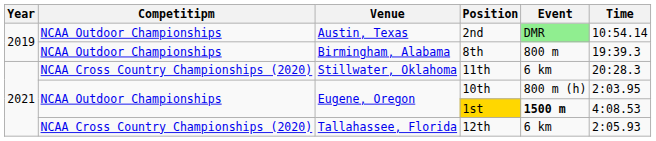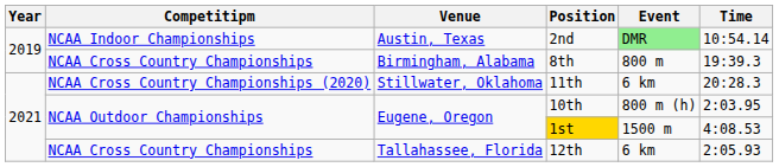2nd | Competitipm: NCAA Outdoor Championships -> NCAA Indoor Championships
8th | Competitipm: NCAA Outdoor Championships -> NCAA Cross Country Championships
1st | Event: bold -> normal
12th | Competitipm: NCAA Cross Country Championships (2020) -> NCAA Cross Country Championships
